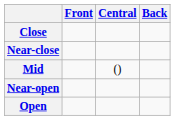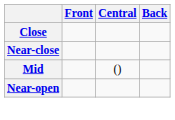- row: Open
